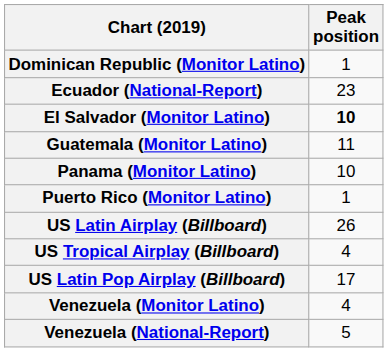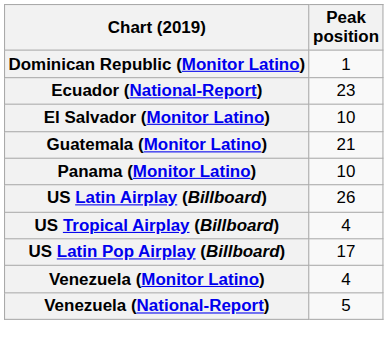El Salvador (Monitor Latino) | Peak position: bold -> normal
Guatemala (Monitor Latino) | Peak position: 11 -> 21
- row: Puerto Rico (Monitor Latino) | 1
